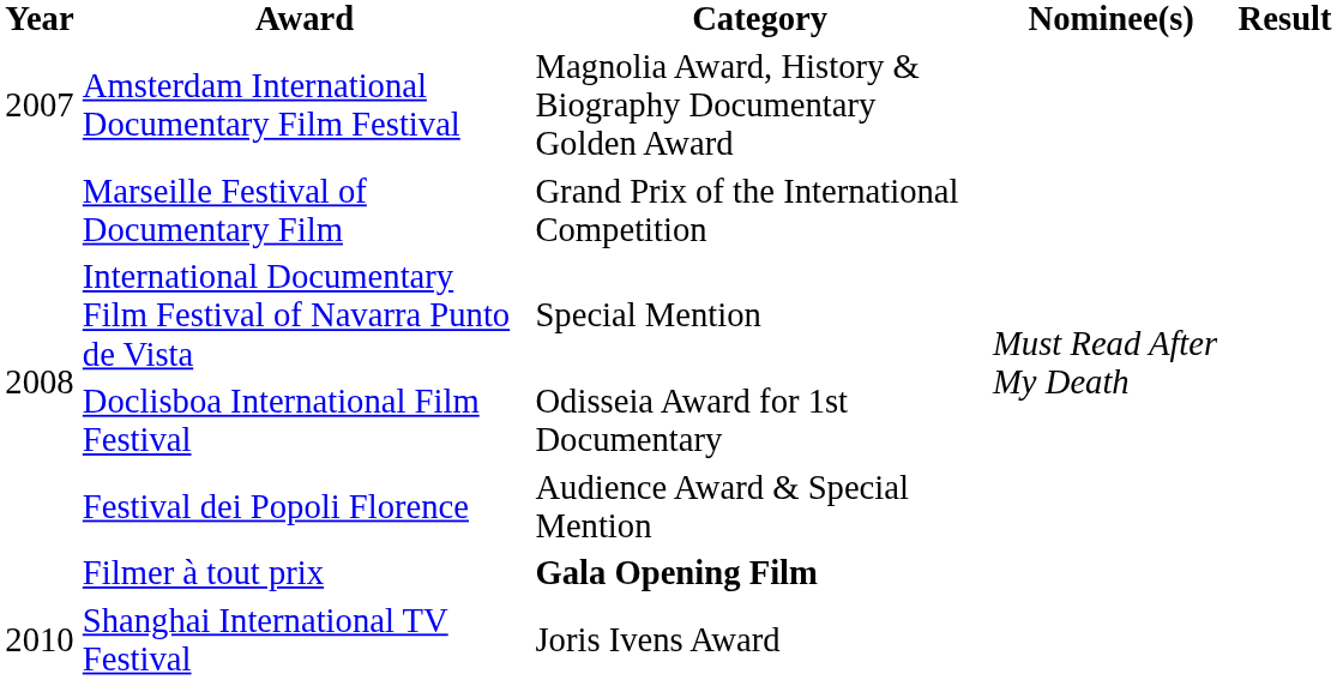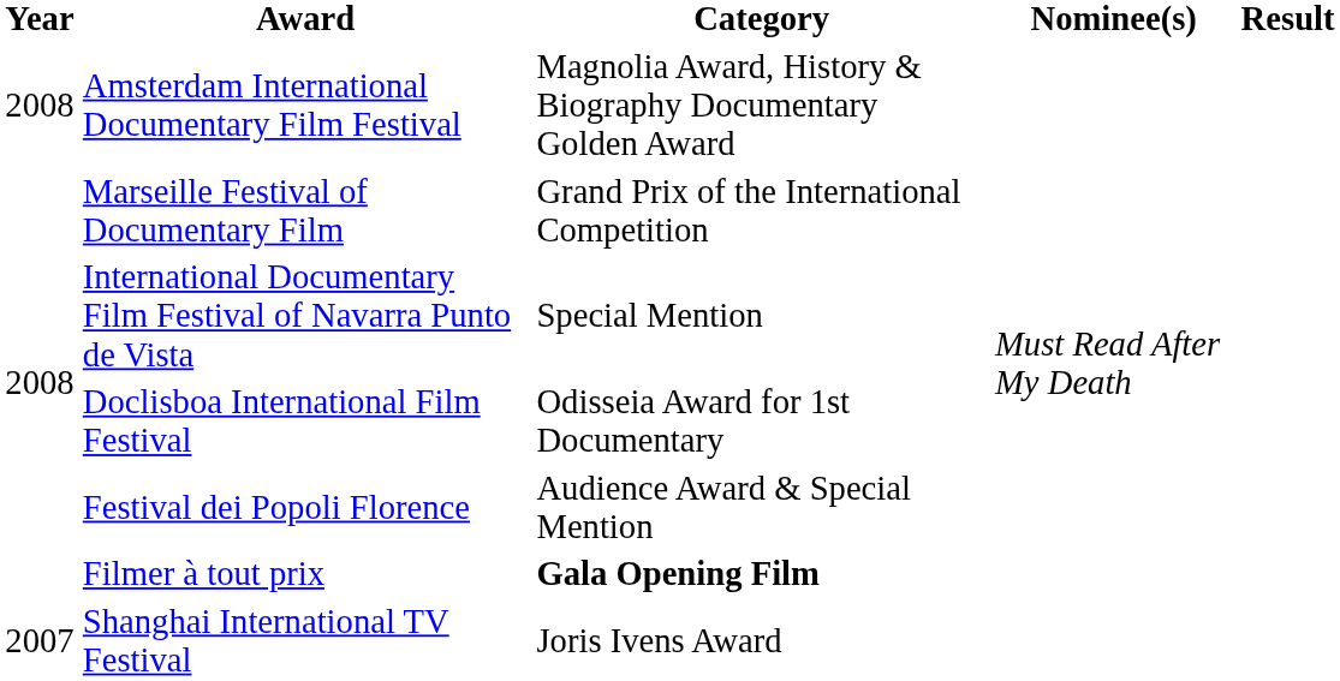Amsterdam International Documentary Film Festival | Year: 2007 -> 2008
Shanghai International TV Festival | Year: 2010 -> 2007
